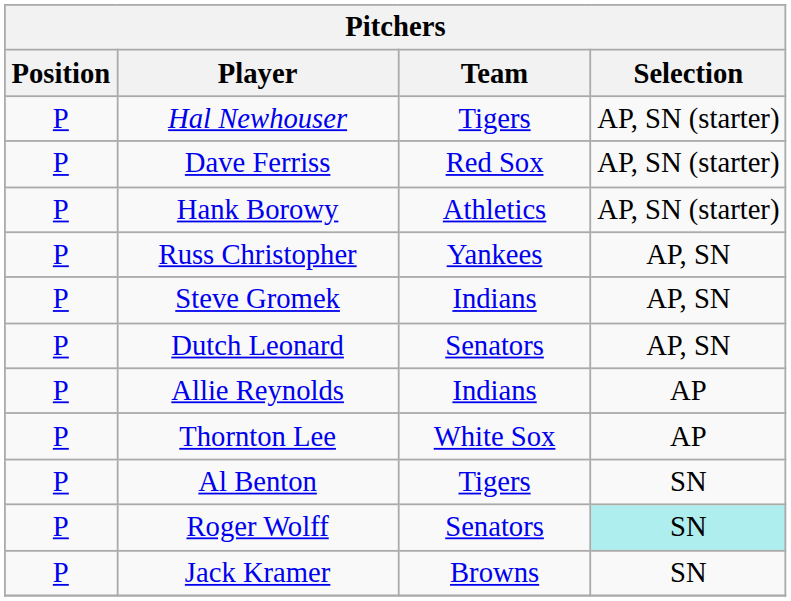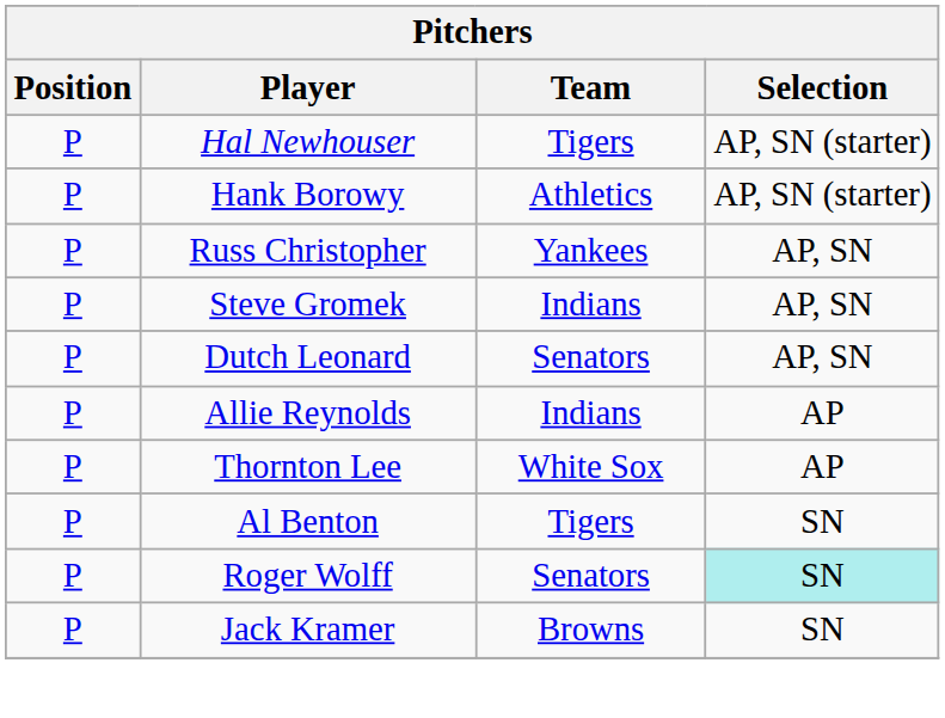- row: P | Dave Ferriss | Red Sox | AP, SN (starter)
